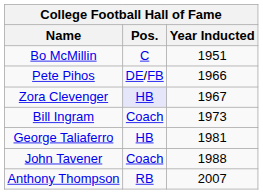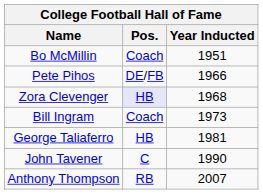Bo McMillin | Pos.: C -> Coach
Zora Clevenger | Year Inducted: 1967 -> 1968
John Tavener | Pos.: Coach -> C
John Tavener | Year Inducted: 1988 -> 1990
